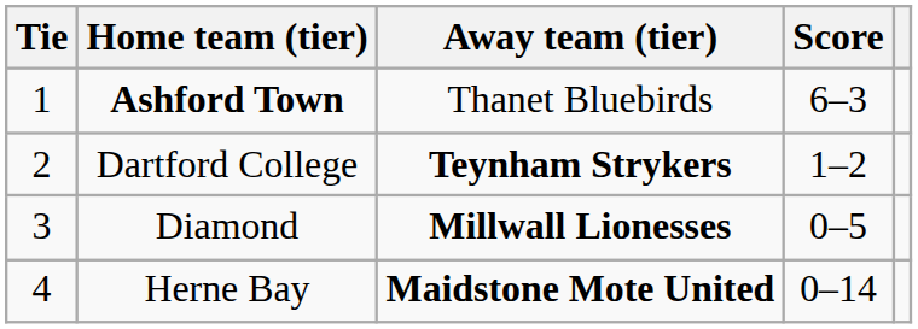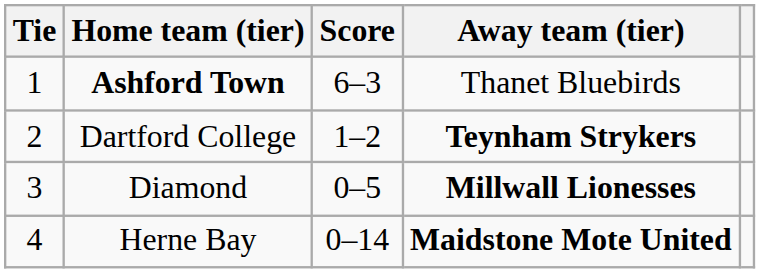columns swapped: Score <-> Away team (tier)
